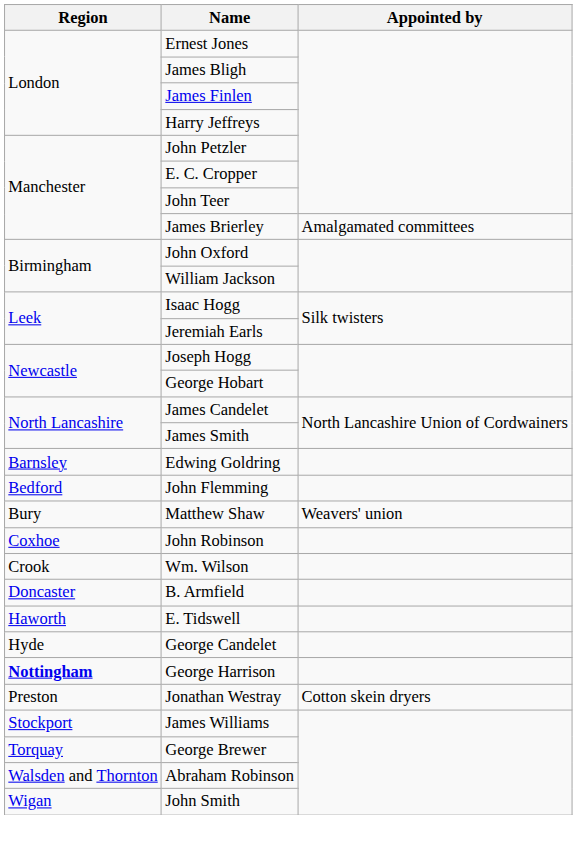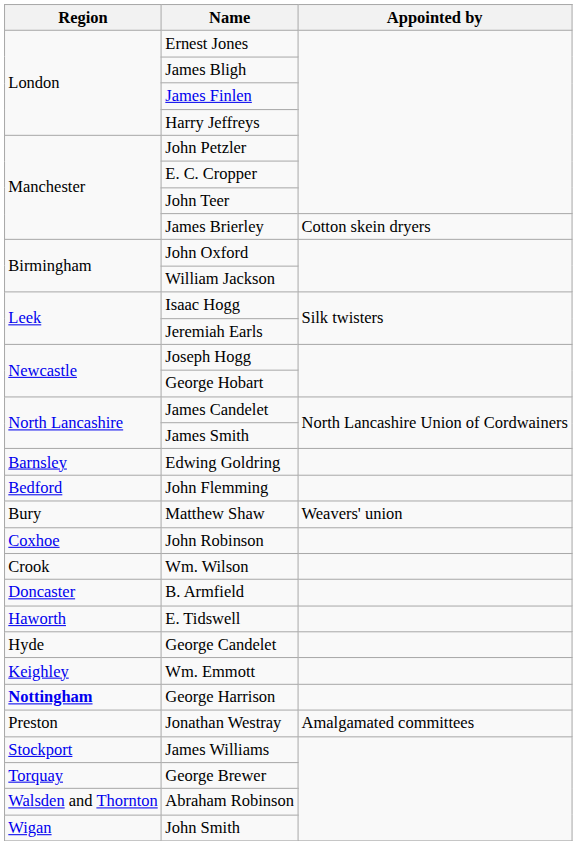James Brierley | Appointed by: Amalgamated committees -> Cotton skein dryers
+ row: Keighley | Wm. Emmott
Jonathan Westray | Appointed by: Cotton skein dryers -> Amalgamated committees
